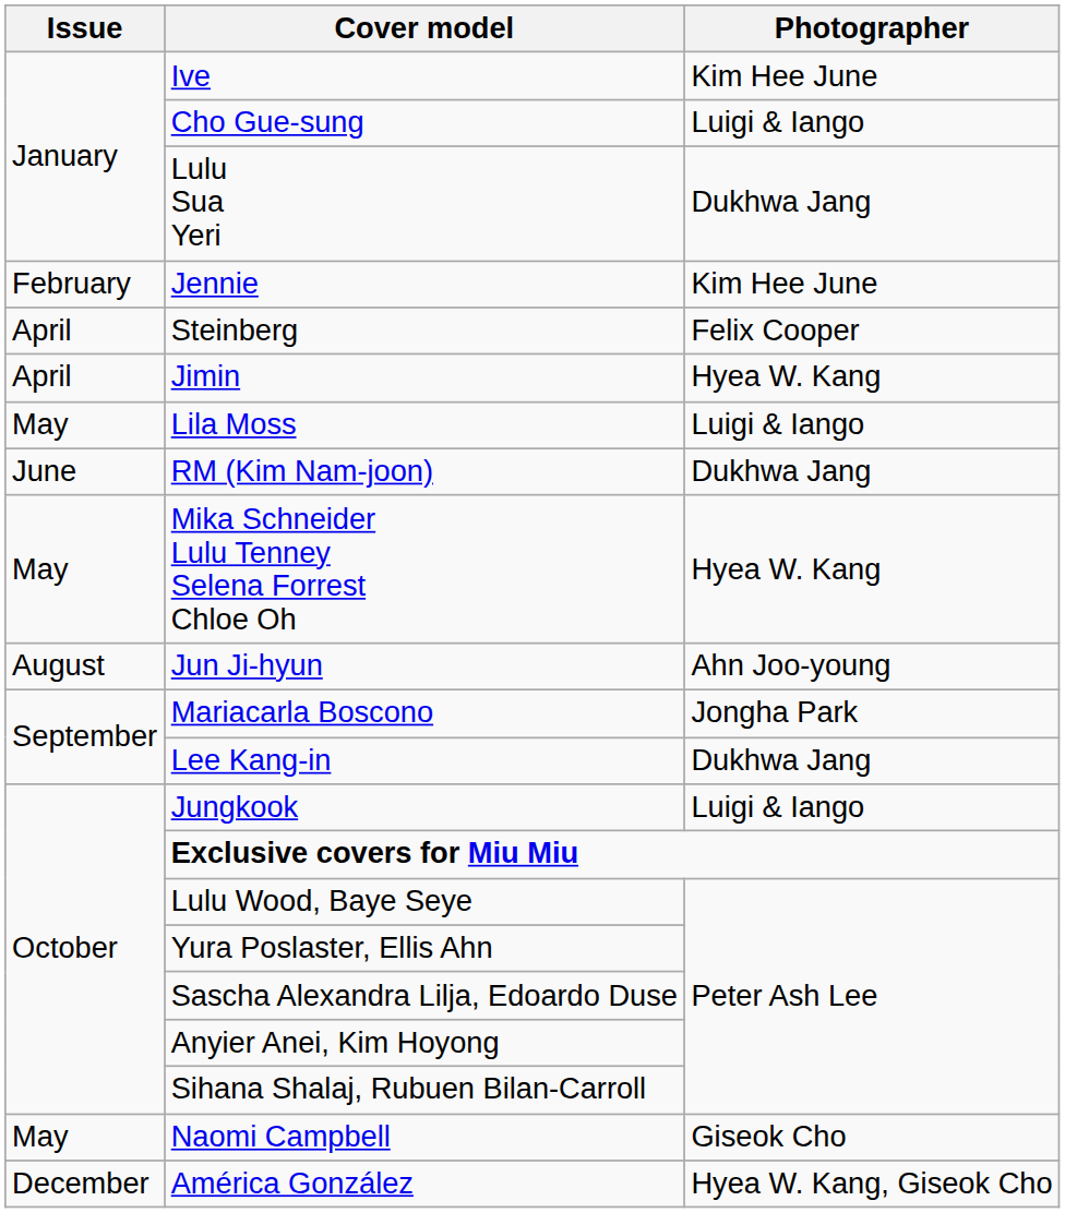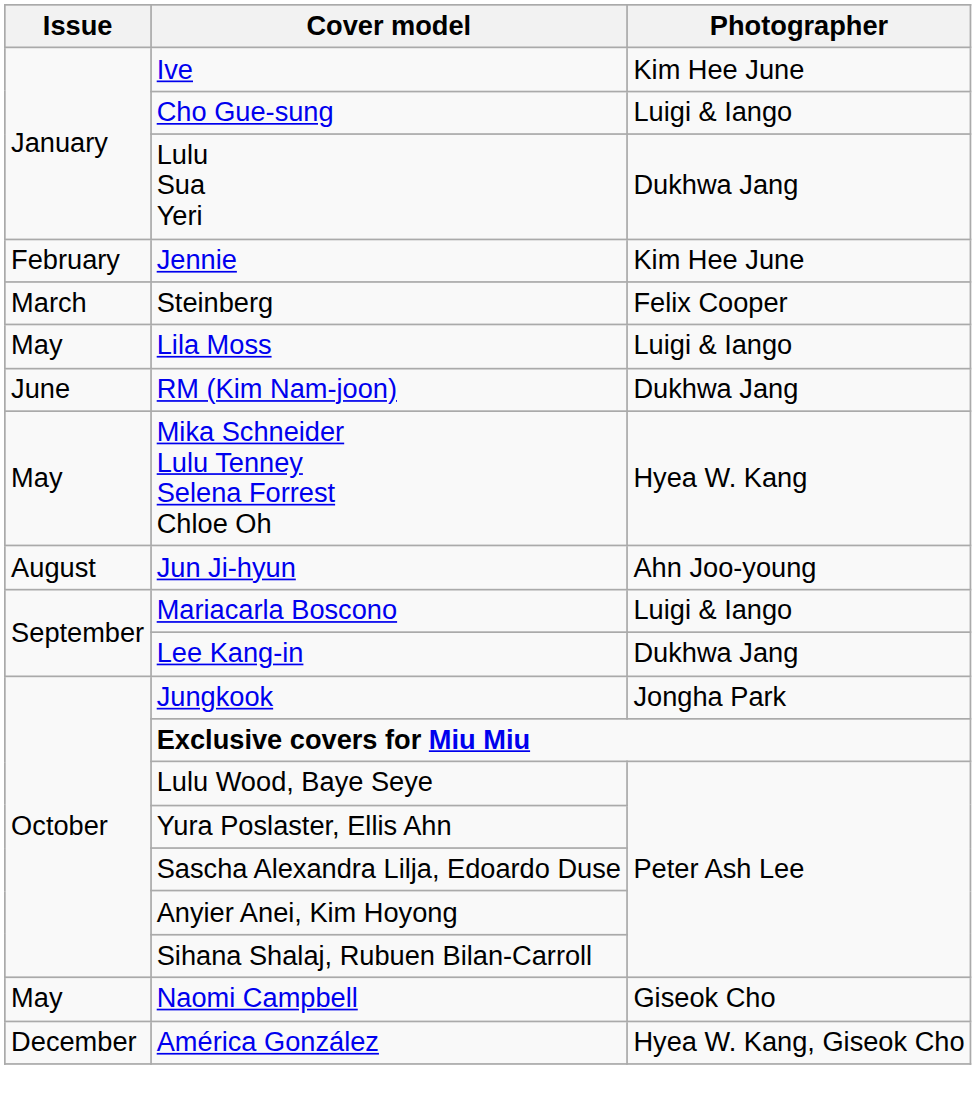Steinberg | Issue: April -> March
- row: April | Jimin | Hyea W. Kang
Mariacarla Boscono | Photographer: Jongha Park -> Luigi & Iango
Jungkook | Photographer: Luigi & Iango -> Jongha Park
